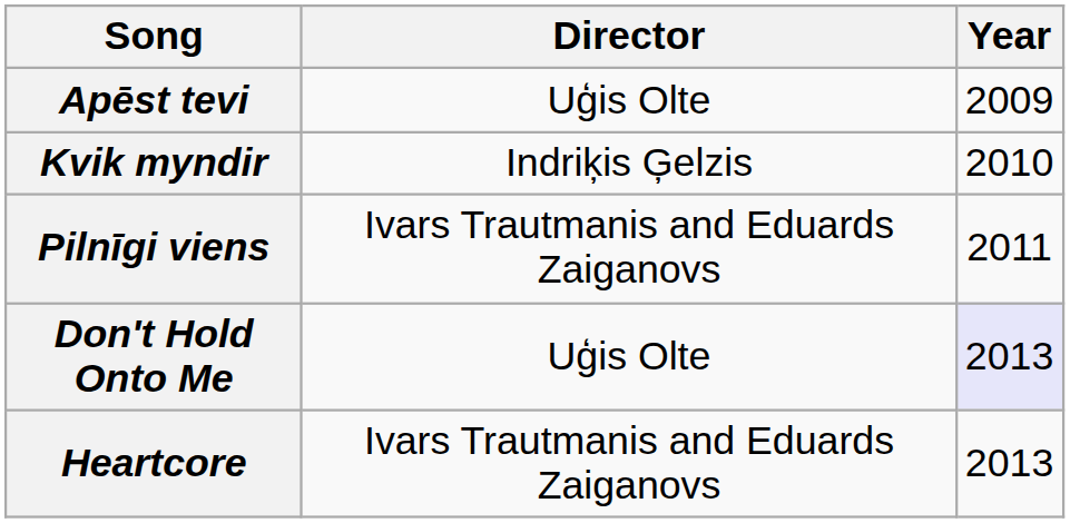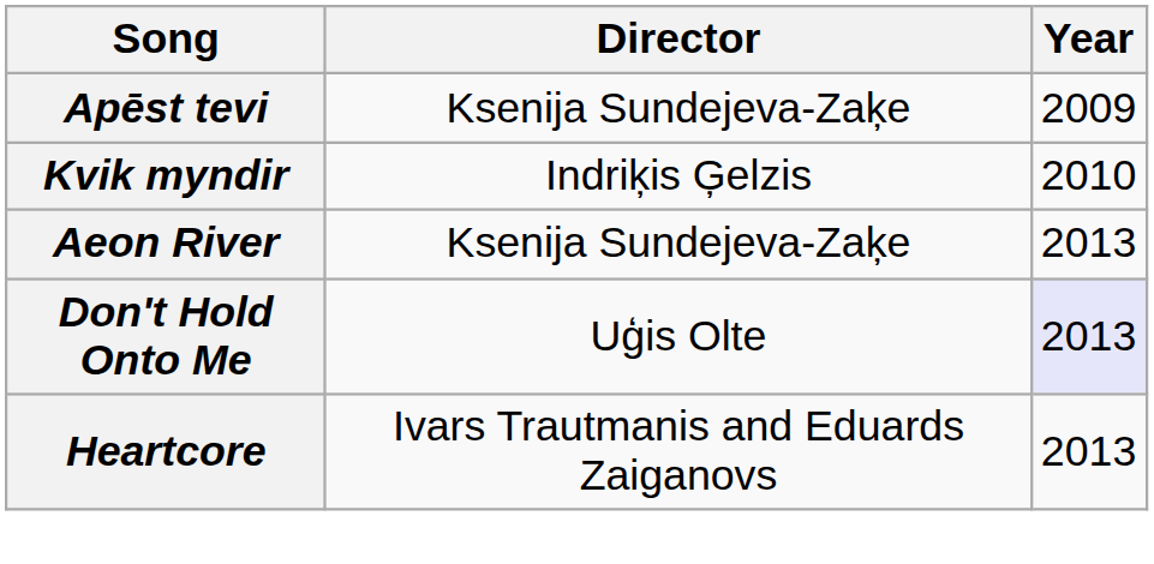Apēst tevi | Director: Uģis Olte -> Ksenija Sundejeva-Zaķe
- row: Pilnīgi viens | Ivars Trautmanis and Eduards Zaiganovs | 2011
+ row: Aeon River | Ksenija Sundejeva-Zaķe | 2013
